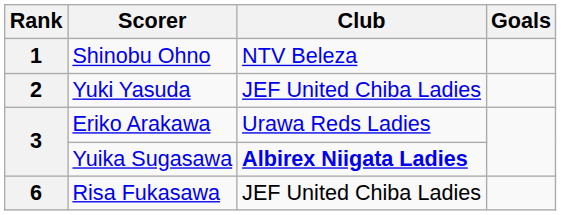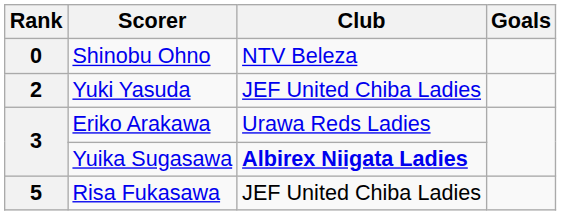Shinobu Ohno | Rank: 1 -> 0
Risa Fukasawa | Rank: 6 -> 5
